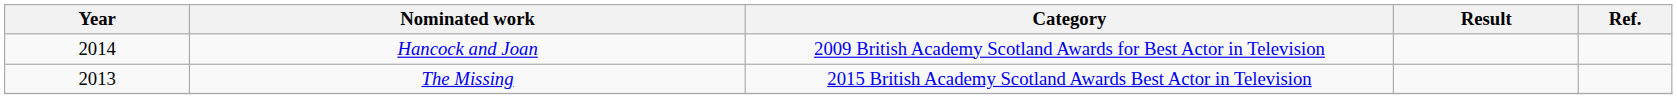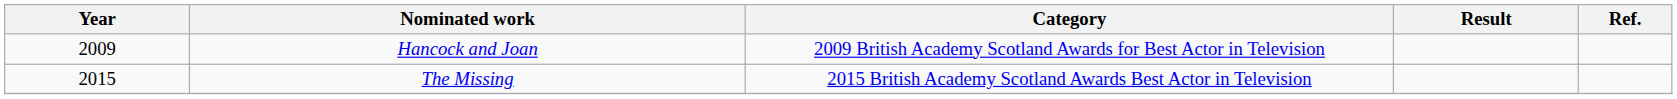Hancock and Joan | Year: 2014 -> 2009
The Missing | Year: 2013 -> 2015
